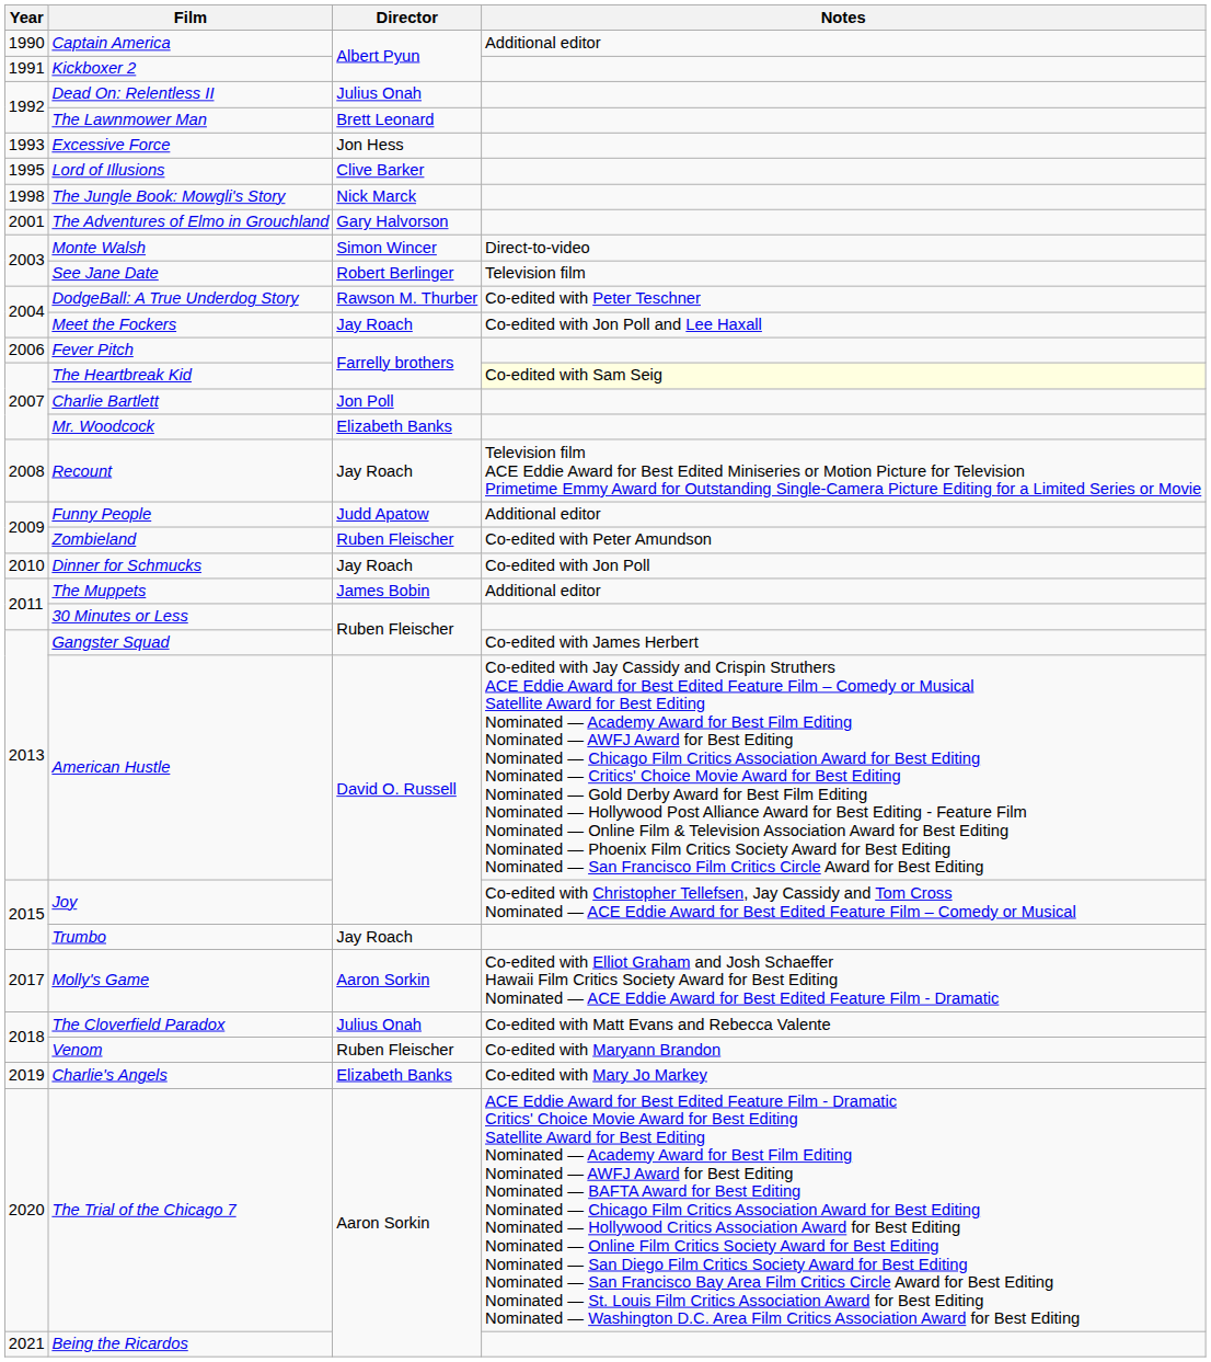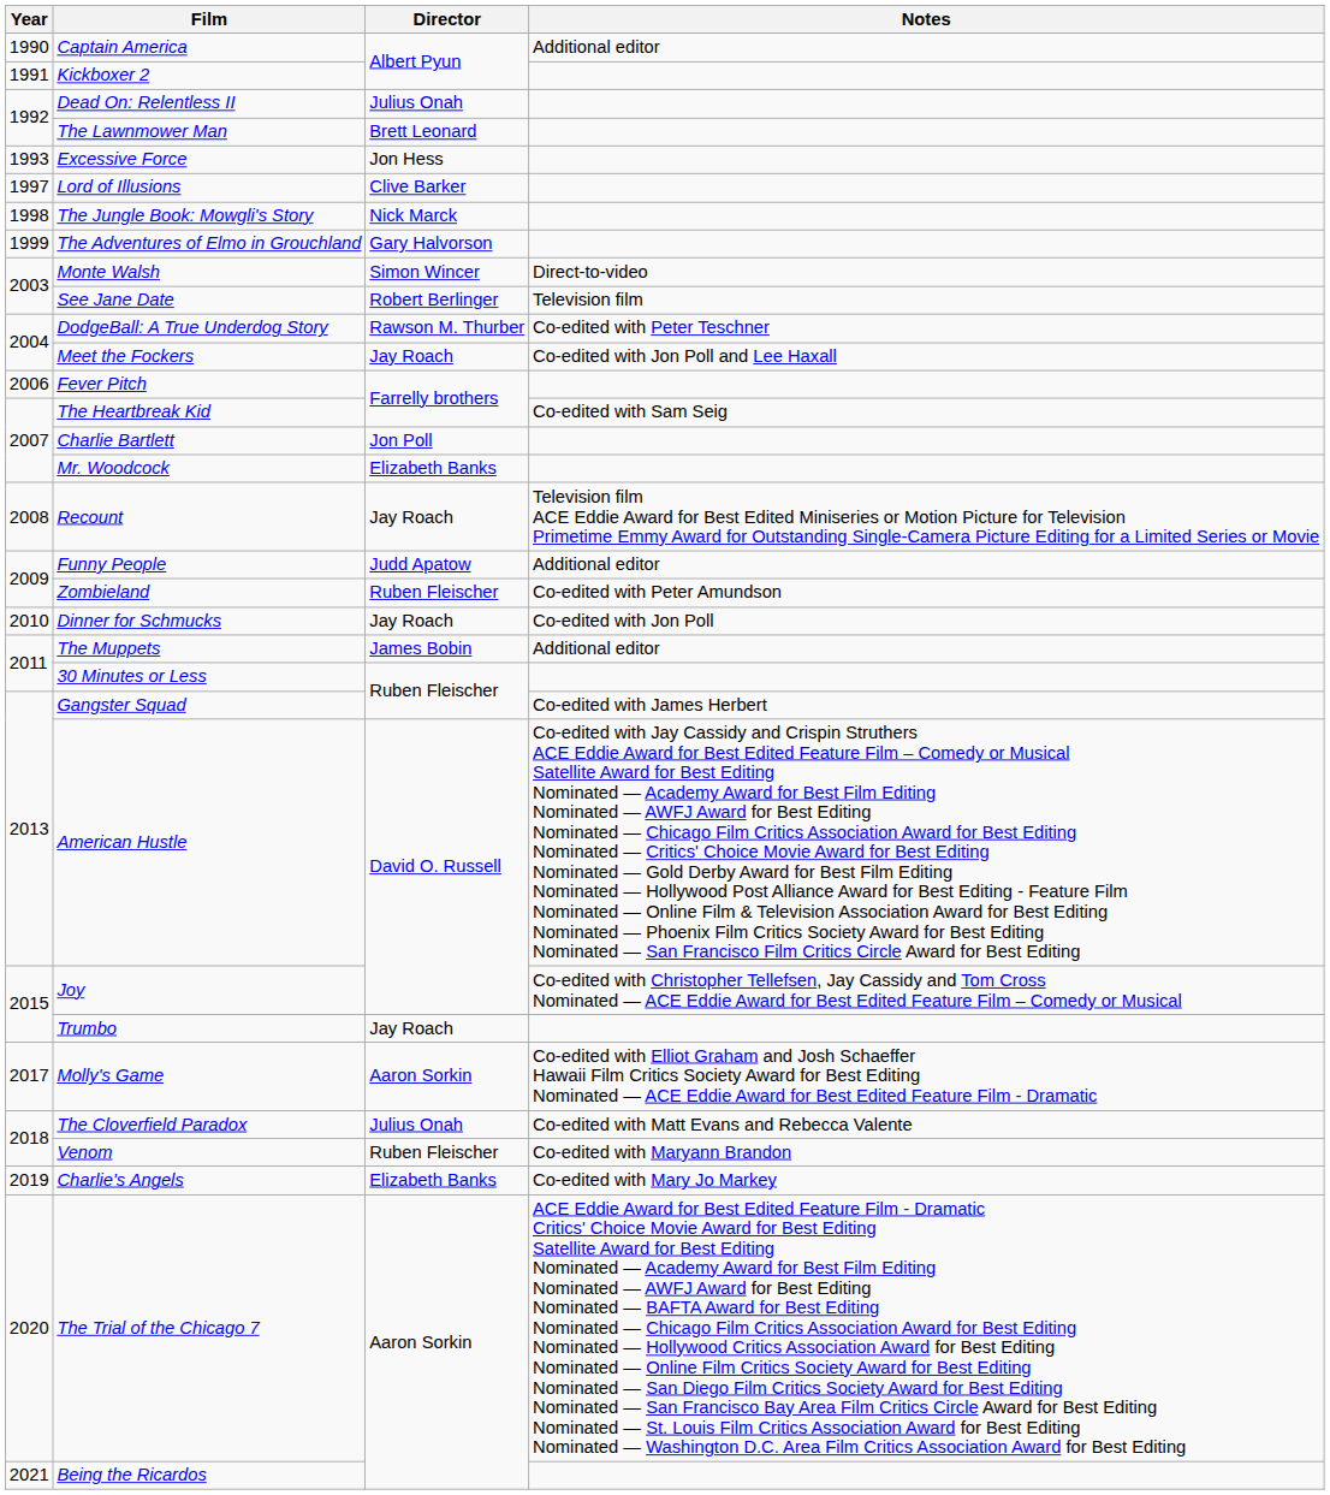Lord of Illusions | Year: 1995 -> 1997
The Adventures of Elmo in Grouchland | Year: 2001 -> 1999
The Heartbreak Kid | Notes: lightyellow background -> no background
